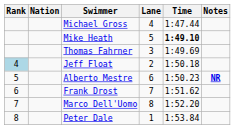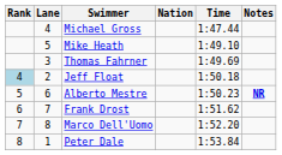columns swapped: Lane <-> Nation
Mike Heath | Time: bold -> normal
